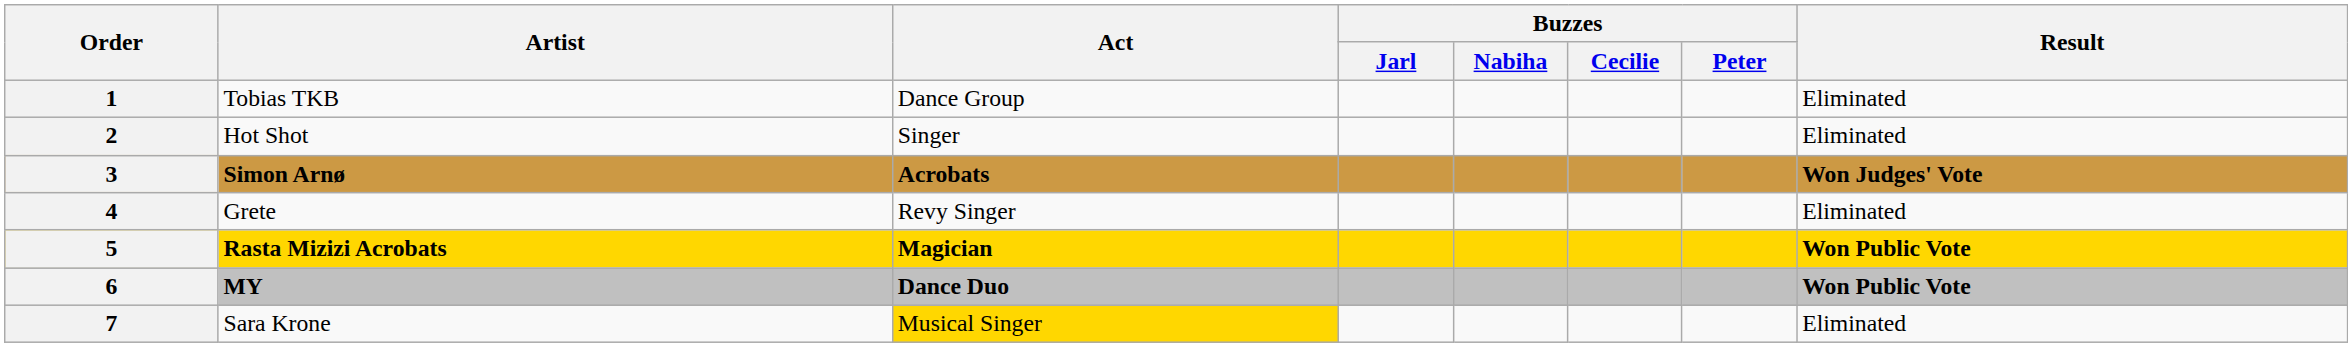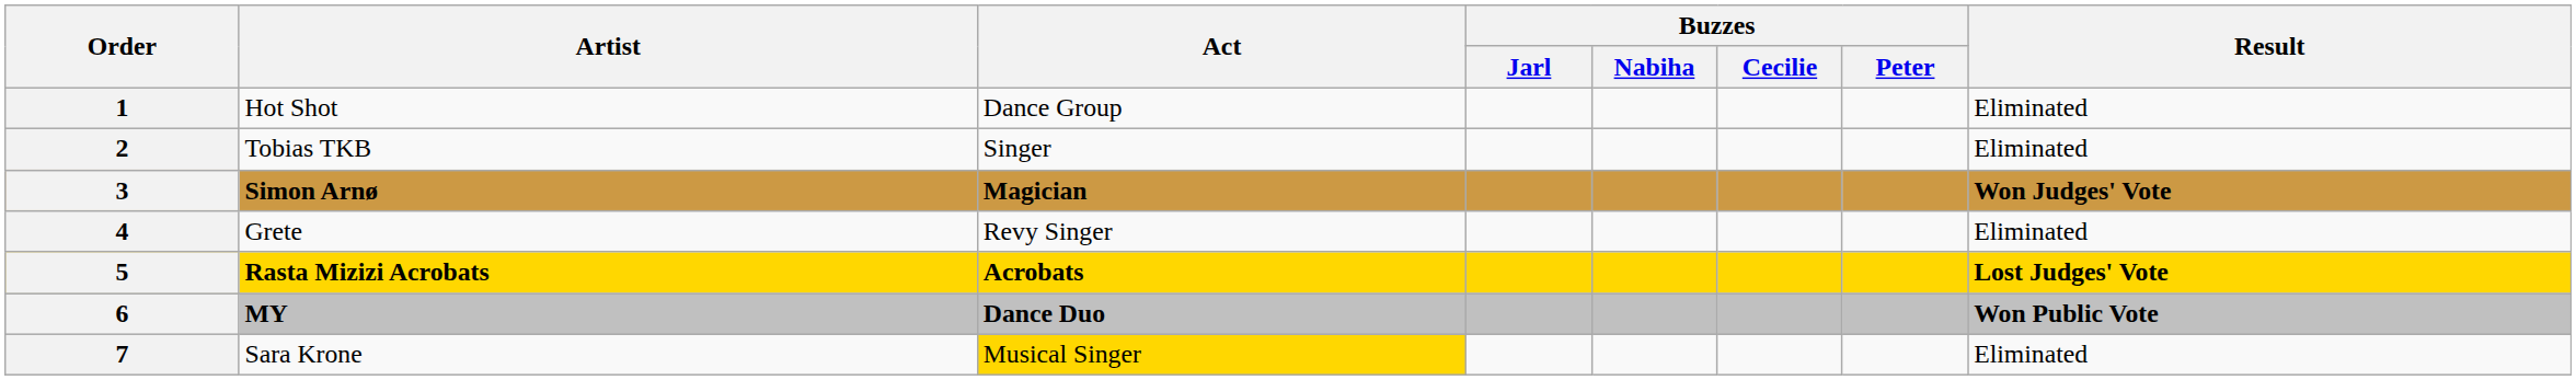1 | Artist: Tobias TKB -> Hot Shot
2 | Artist: Hot Shot -> Tobias TKB
3 | Act: Acrobats -> Magician
5 | Act: Magician -> Acrobats
5 | Result: Won Public Vote -> Lost Judges' Vote
